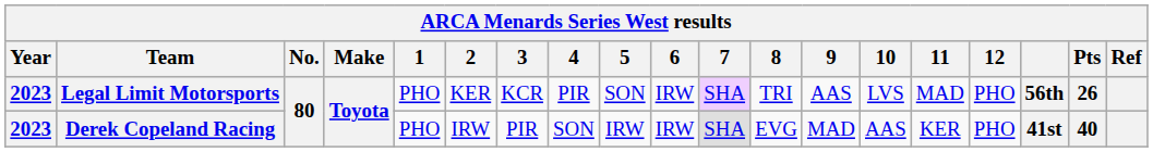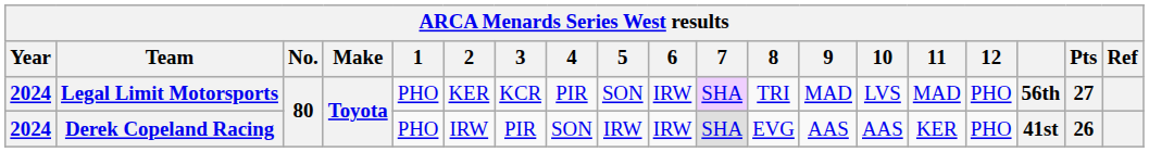Legal Limit Motorsports | Year: 2023 -> 2024
Legal Limit Motorsports | 9: AAS -> MAD
Legal Limit Motorsports | Pts: 26 -> 27
Derek Copeland Racing | Year: 2023 -> 2024
Derek Copeland Racing | 9: MAD -> AAS
Derek Copeland Racing | Pts: 40 -> 26
